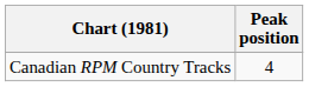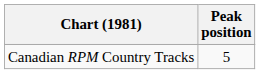Canadian RPM Country Tracks | Peak position: 4 -> 5
